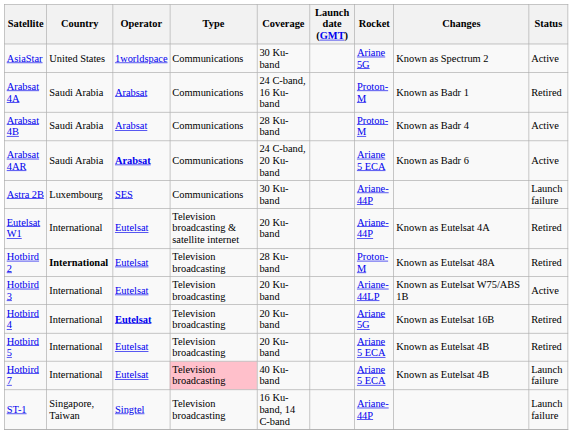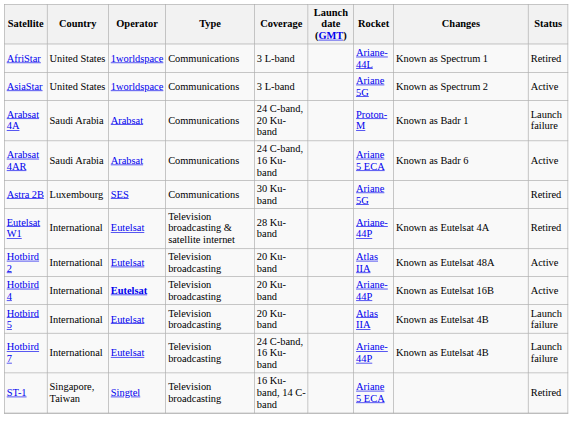+ row: AfriStar | United States | 1worldspace | Communications | 3 L-band | Ariane-44L | Known as Spectrum 1 | Retired
AsiaStar | Coverage: 30 Ku-band -> 3 L-band
Arabsat 4A | Coverage: 24 C-band, 16 Ku-band -> 24 C-band, 20 Ku-band
Arabsat 4A | Status: Retired -> Launch failure
- row: Arabsat 4B | Saudi Arabia | Arabsat | Communications | 28 Ku-band | Proton-M | Known as Badr 4 | Active
Arabsat 4AR | Operator: bold -> normal
Arabsat 4AR | Coverage: 24 C-band, 20 Ku-band -> 24 C-band, 16 Ku-band
Astra 2B | Rocket: Ariane-44P -> Ariane 5G
Astra 2B | Status: Launch failure -> Retired
Eutelsat W1 | Coverage: 20 Ku-band -> 28 Ku-band
Hotbird 2 | Country: bold -> normal
Hotbird 2 | Coverage: 28 Ku-band -> 20 Ku-band
Hotbird 2 | Rocket: Proton-M -> Atlas IIA
Hotbird 2 | Status: Retired -> Active
- row: Hotbird 3 | International | Eutelsat | Television broadcasting | 20 Ku-band | Ariane-44LP | Known as Eutelsat W75/ABS 1B | Active
Hotbird 4 | Rocket: Ariane 5G -> Ariane-44P
Hotbird 4 | Status: Retired -> Active
Hotbird 5 | Rocket: Ariane 5 ECA -> Atlas IIA
Hotbird 5 | Status: Retired -> Launch failure
Hotbird 7 | Type: pink background -> no background
Hotbird 7 | Coverage: 40 Ku-band -> 24 C-band, 16 Ku-band
Hotbird 7 | Rocket: Ariane 5 ECA -> Ariane-44P
ST-1 | Rocket: Ariane-44P -> Ariane 5 ECA
ST-1 | Status: Launch failure -> Retired
